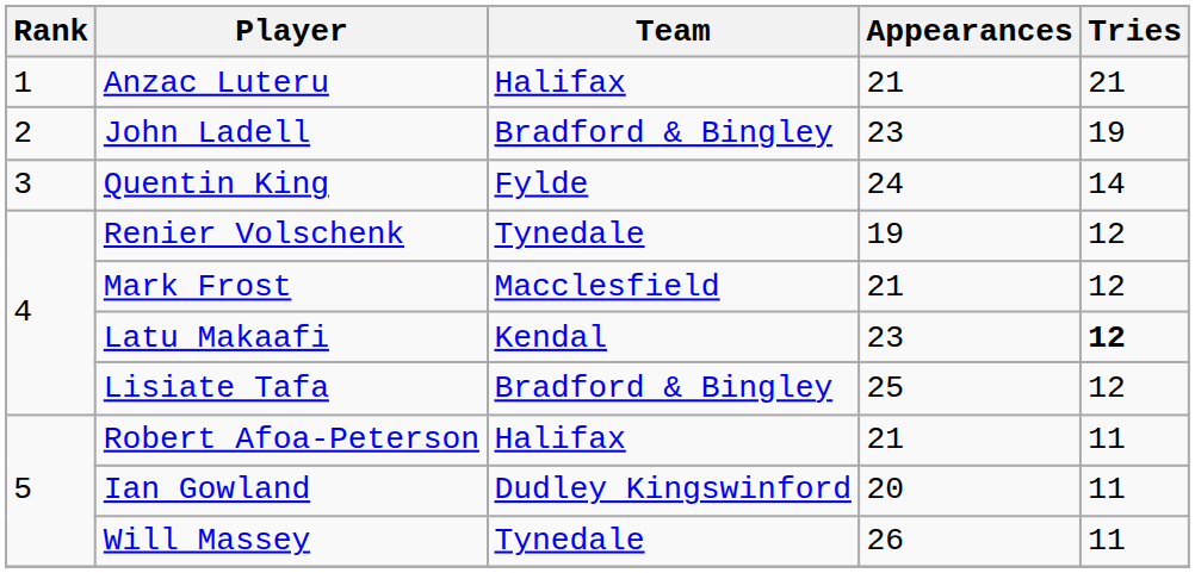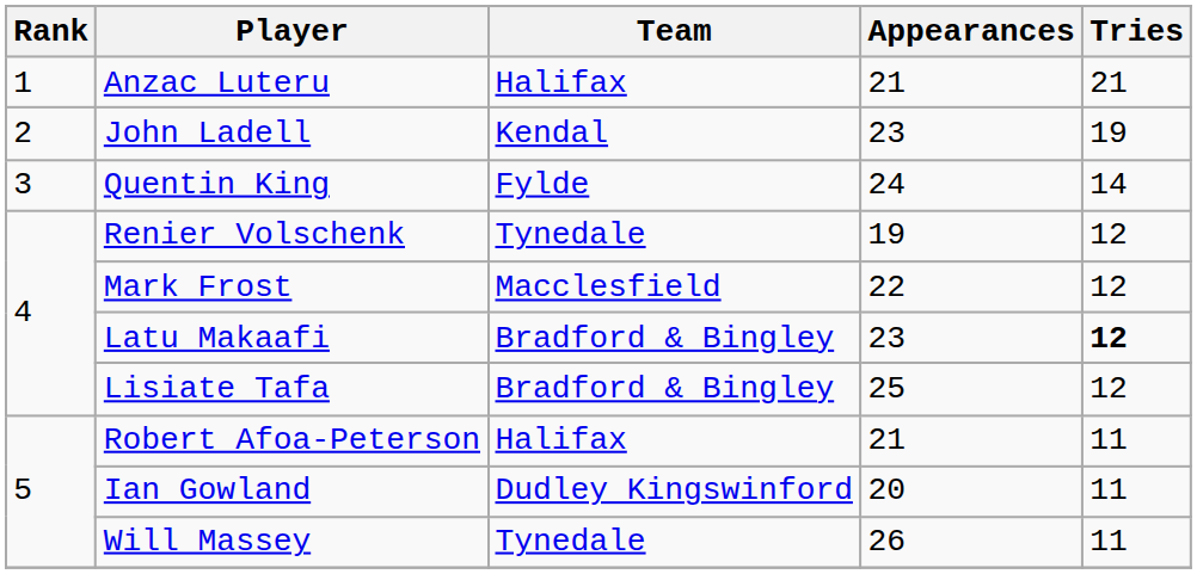John Ladell | Team: Bradford & Bingley -> Kendal
Mark Frost | Appearances: 21 -> 22
Latu Makaafi | Team: Kendal -> Bradford & Bingley
